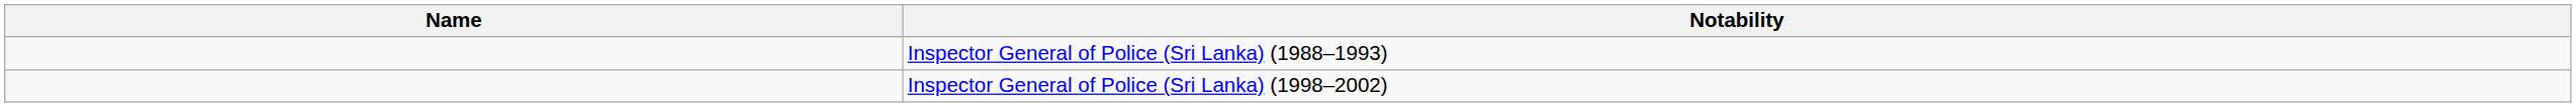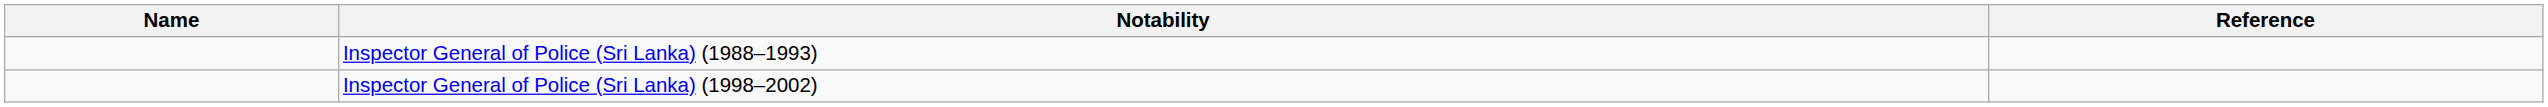+ column: Reference
